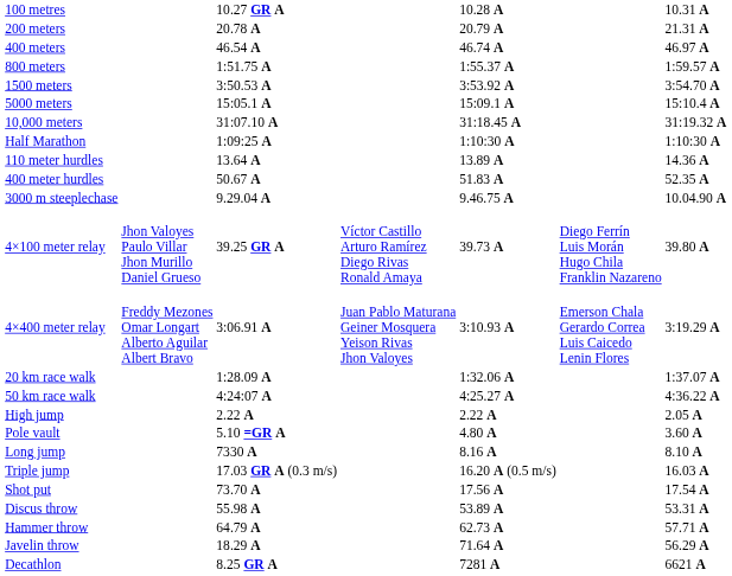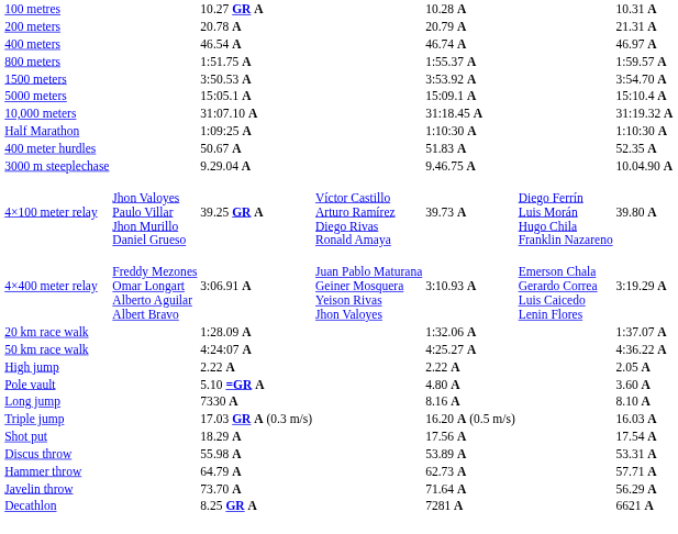- row: 110 meter hurdles | 13.64 A | 13.89 A | 14.36 A
Shot put | column 3: 73.70 A -> 18.29 A
Javelin throw | column 3: 18.29 A -> 73.70 A
